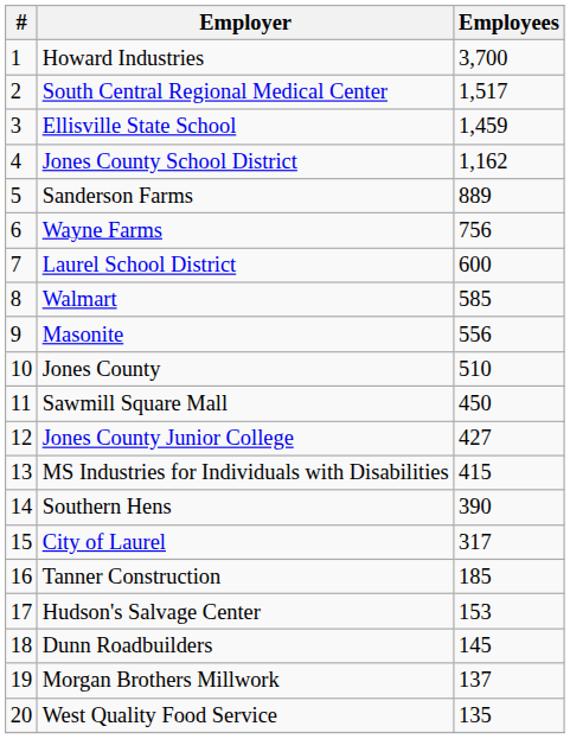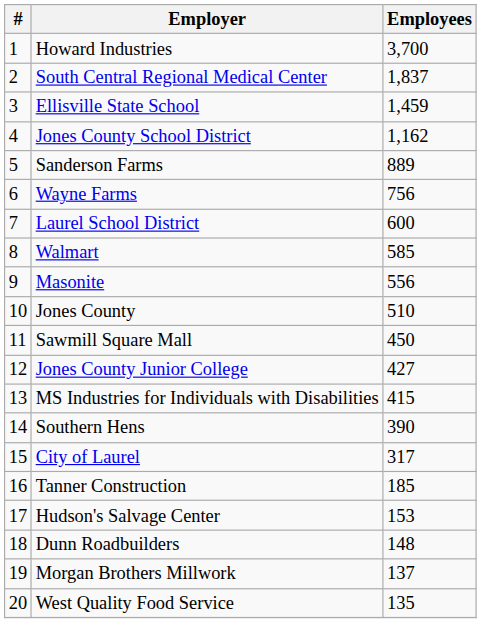South Central Regional Medical Center | Employees: 1,517 -> 1,837
Dunn Roadbuilders | Employees: 145 -> 148
